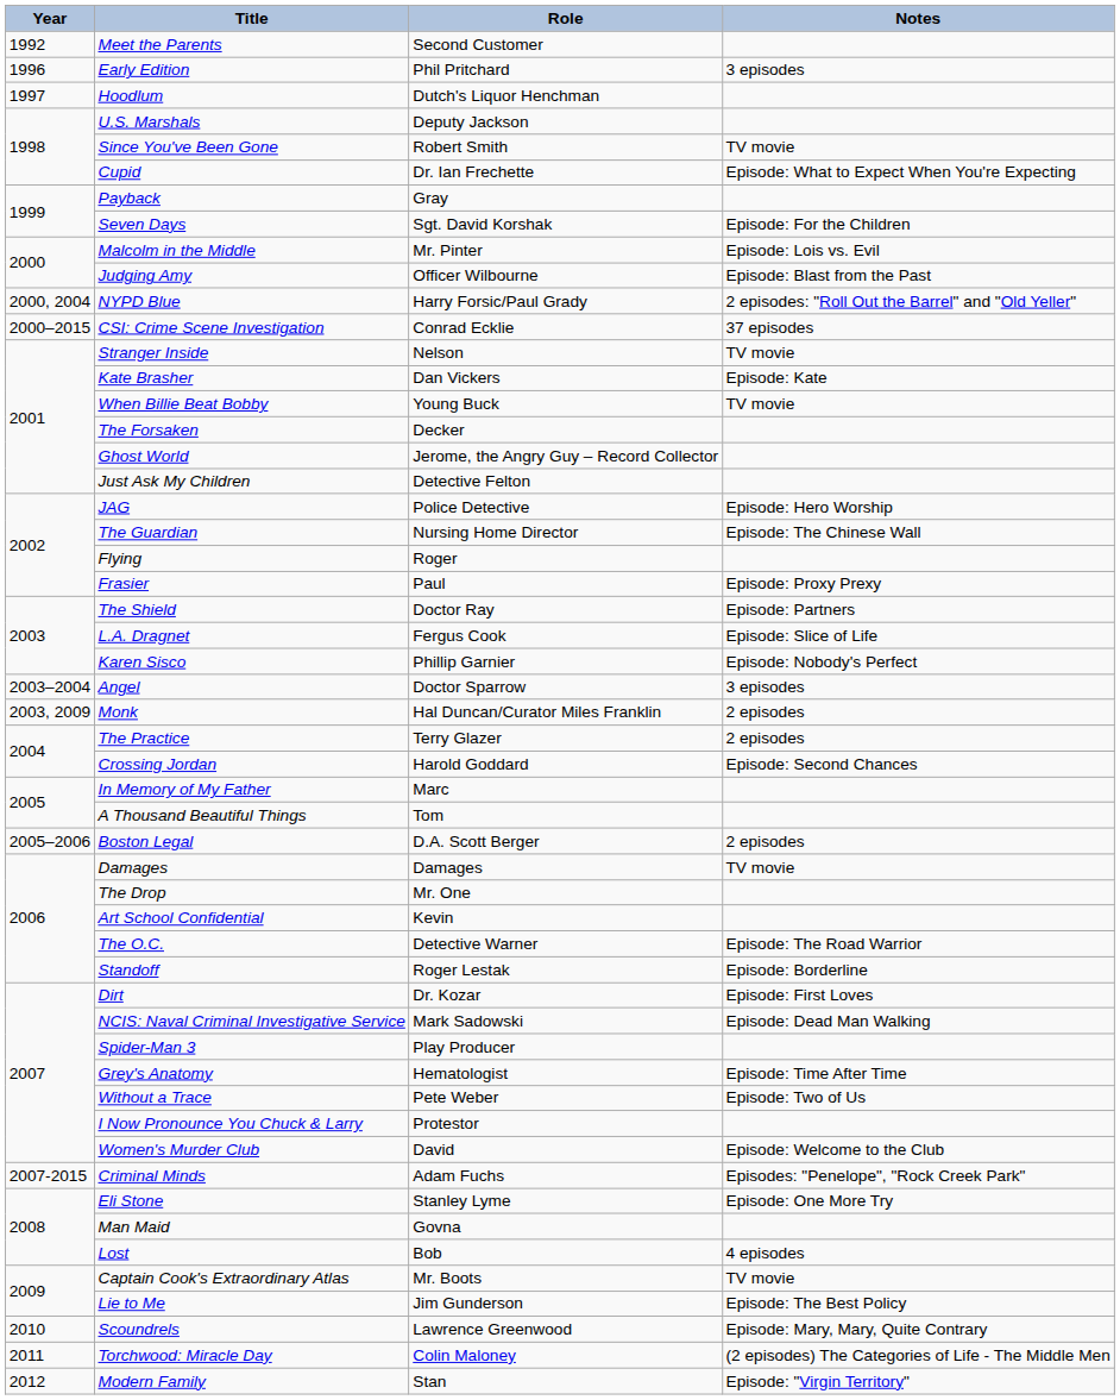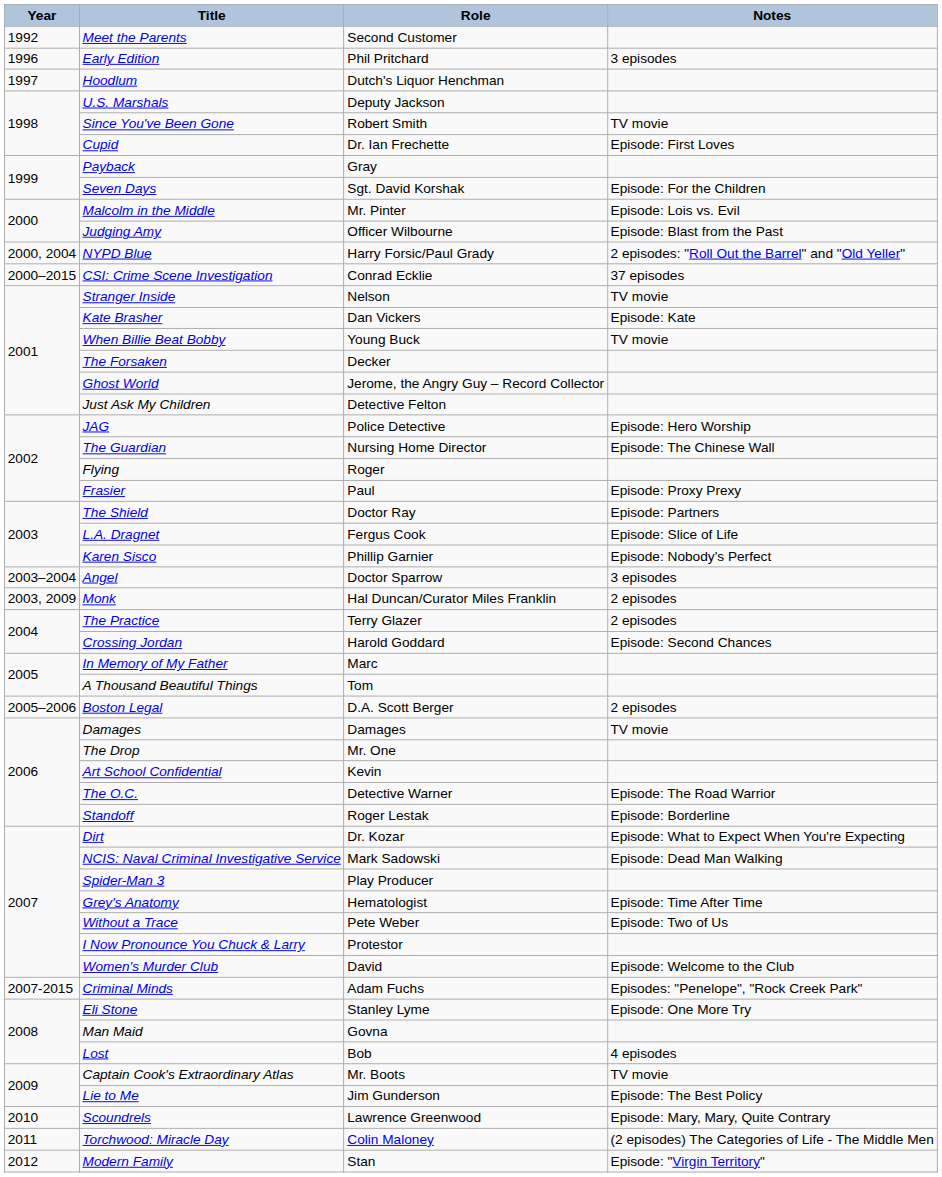Cupid | Notes: Episode: What to Expect When You're Expecting -> Episode: First Loves
Dirt | Notes: Episode: First Loves -> Episode: What to Expect When You're Expecting
